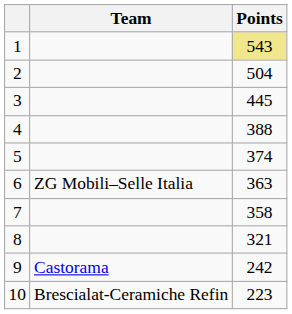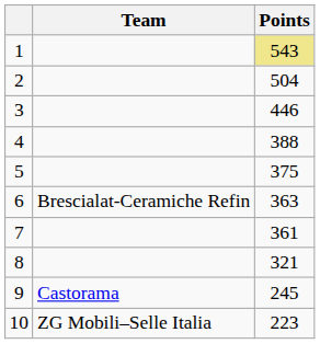3 | Points: 445 -> 446
5 | Points: 374 -> 375
6 | Team: ZG Mobili–Selle Italia -> Brescialat-Ceramiche Refin
7 | Points: 358 -> 361
9 | Points: 242 -> 245
10 | Team: Brescialat-Ceramiche Refin -> ZG Mobili–Selle Italia
